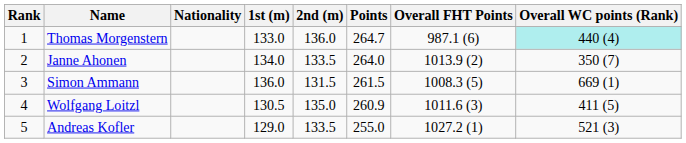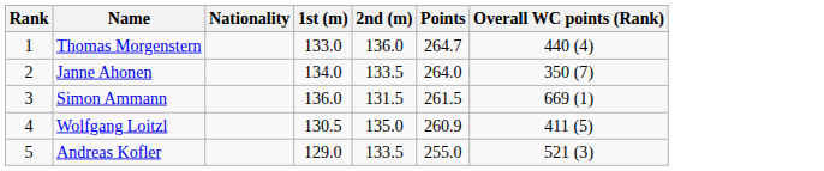- column: Overall FHT Points | 987.1 (6) | 1013.9 (2) | 1008.3 (5) | 1011.6 (3) | 1027.2 (1)
Thomas Morgenstern | Overall WC points (Rank): paleturquoise background -> no background
